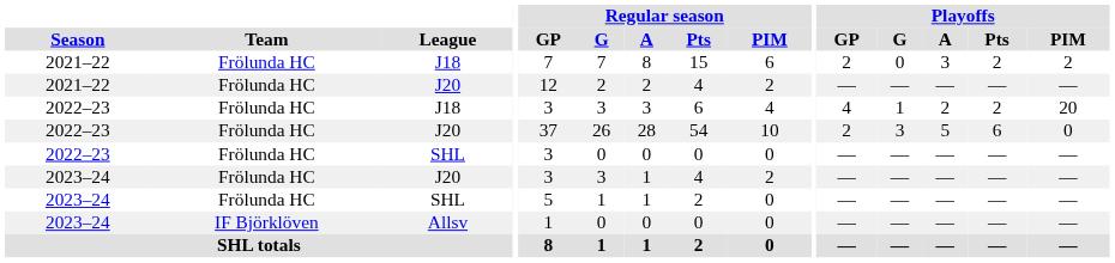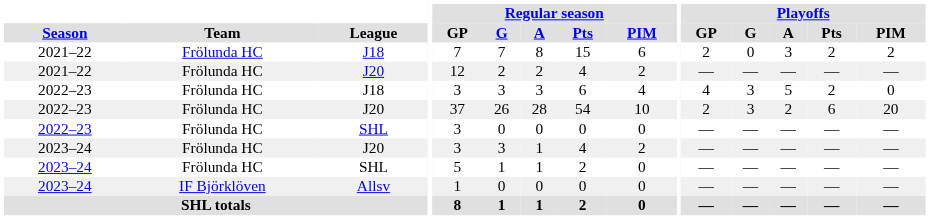2022–23 / J18 | Playoffs / G: 1 -> 3
2022–23 / J18 | Playoffs / A: 2 -> 5
2022–23 / J18 | Playoffs / PIM: 20 -> 0
2022–23 / J20 | Playoffs / A: 5 -> 2
2022–23 / J20 | Playoffs / PIM: 0 -> 20
